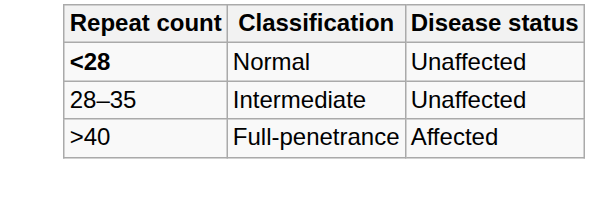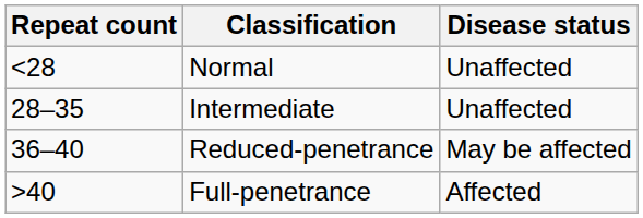Normal | Repeat count: bold -> normal
+ row: 36–40 | Reduced-penetrance | May be affected
